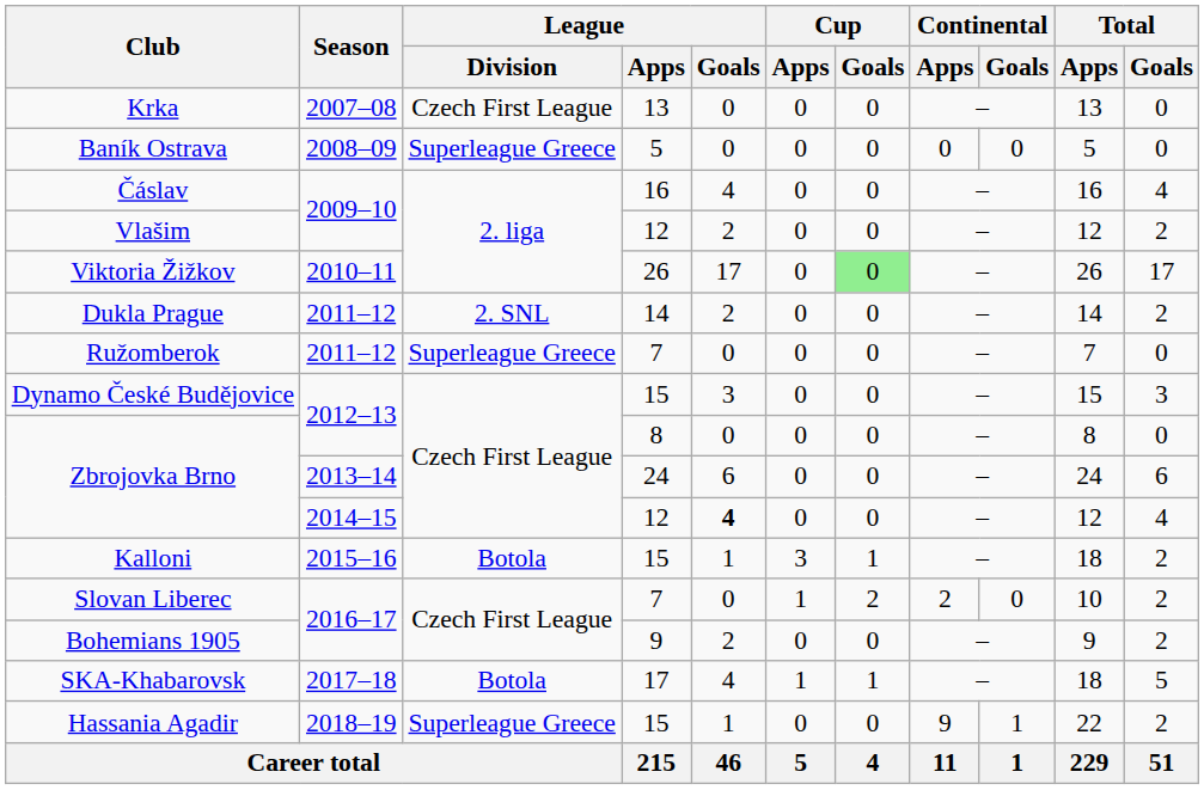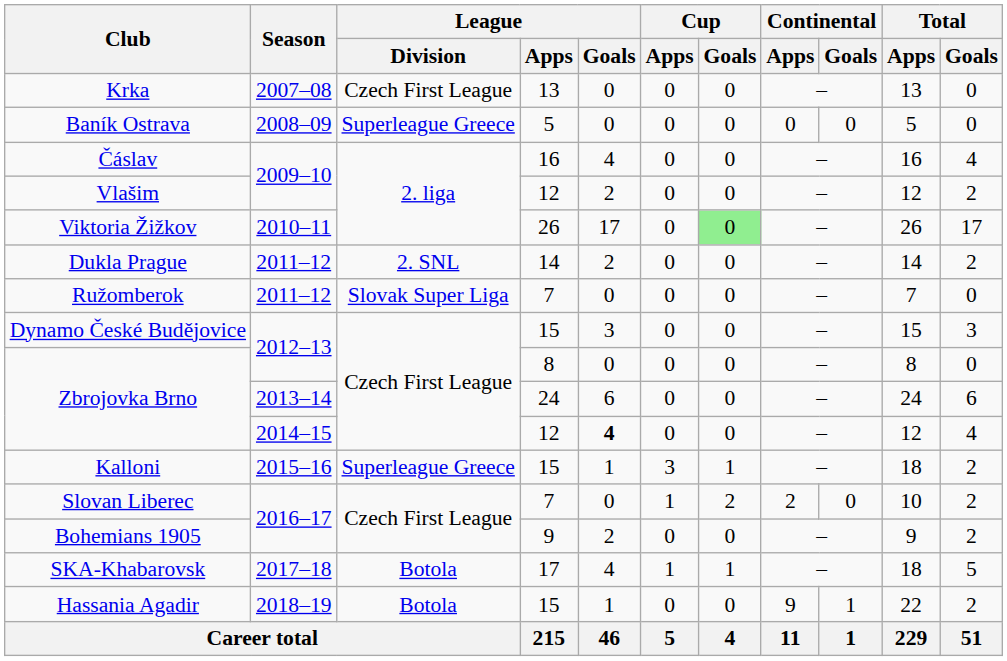Ružomberok | League / Division: Superleague Greece -> Slovak Super Liga
Kalloni | League / Division: Botola -> Superleague Greece
Hassania Agadir | League / Division: Superleague Greece -> Botola
